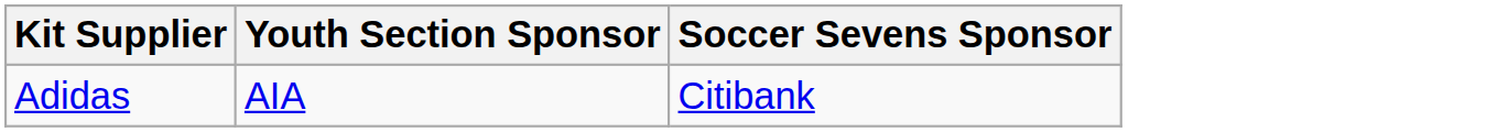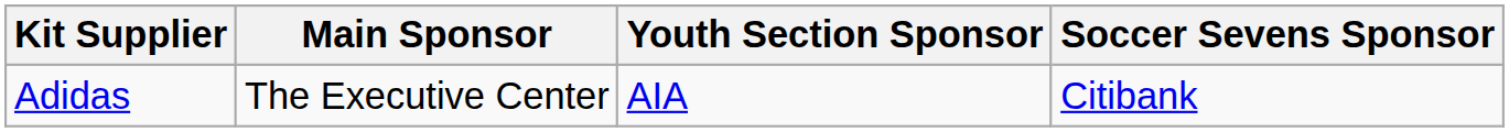+ column: Main Sponsor | The Executive Center
